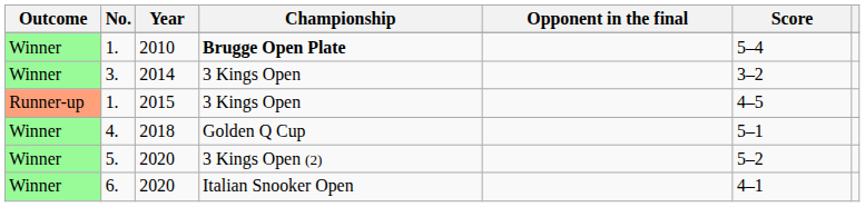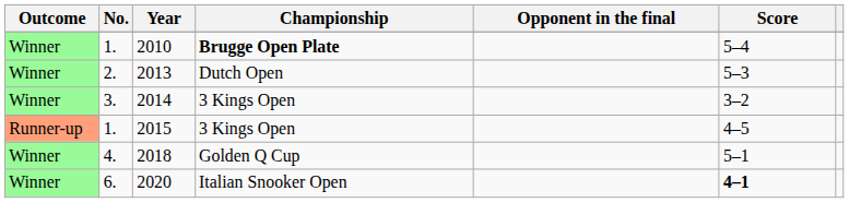+ row: Winner | 2. | 2013 | Dutch Open | 5–3
- row: Winner | 5. | 2020 | 3 Kings Open (2) | 5–2
6. | Score: normal -> bold
